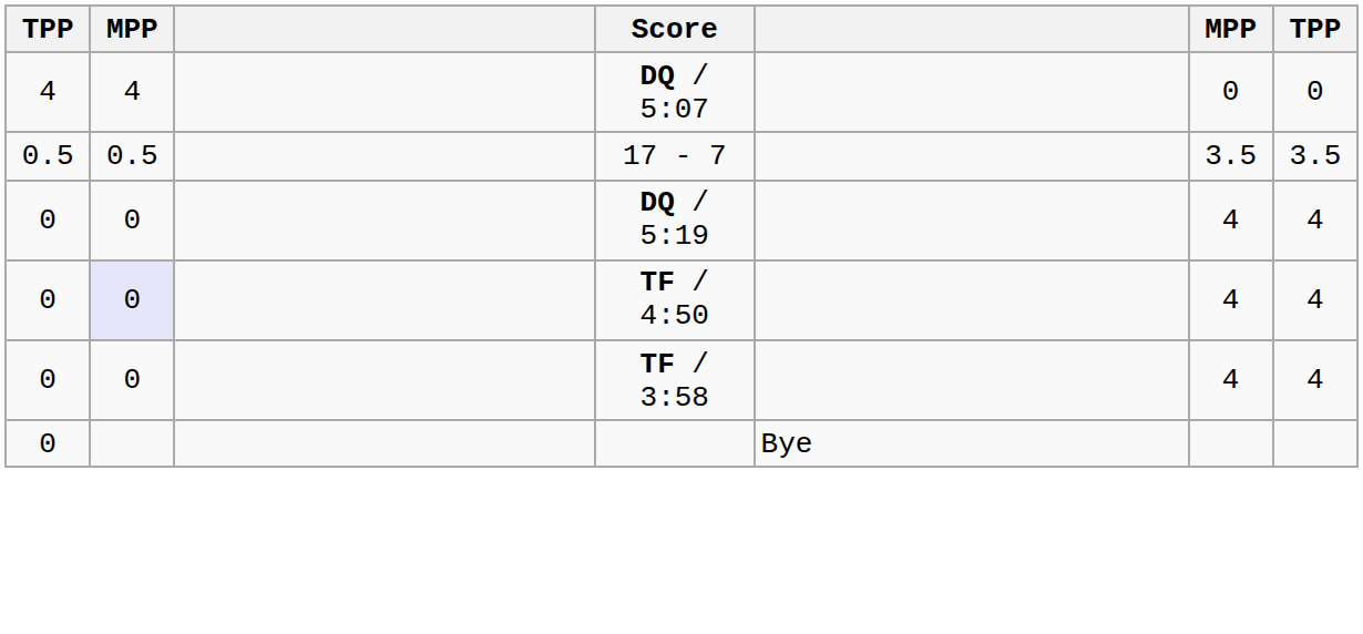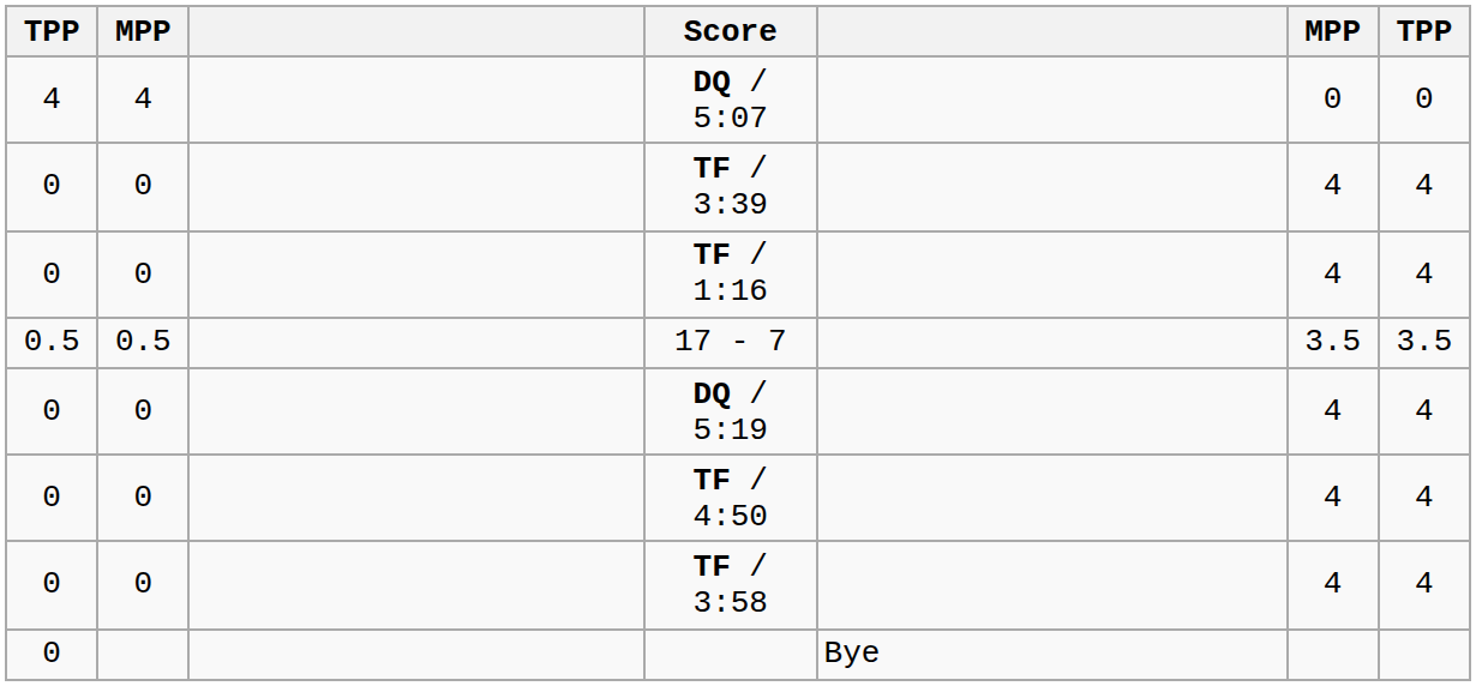+ row: 0 | 0 | TF / 3:39 | 4 | 4
+ row: 0 | 0 | TF / 1:16 | 4 | 4
TF / 4:50 | column 2: lavender background -> no background
